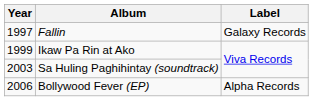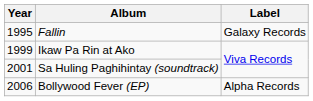Fallin | Year: 1997 -> 1995
Sa Huling Paghihintay (soundtrack) | Year: 2003 -> 2001
